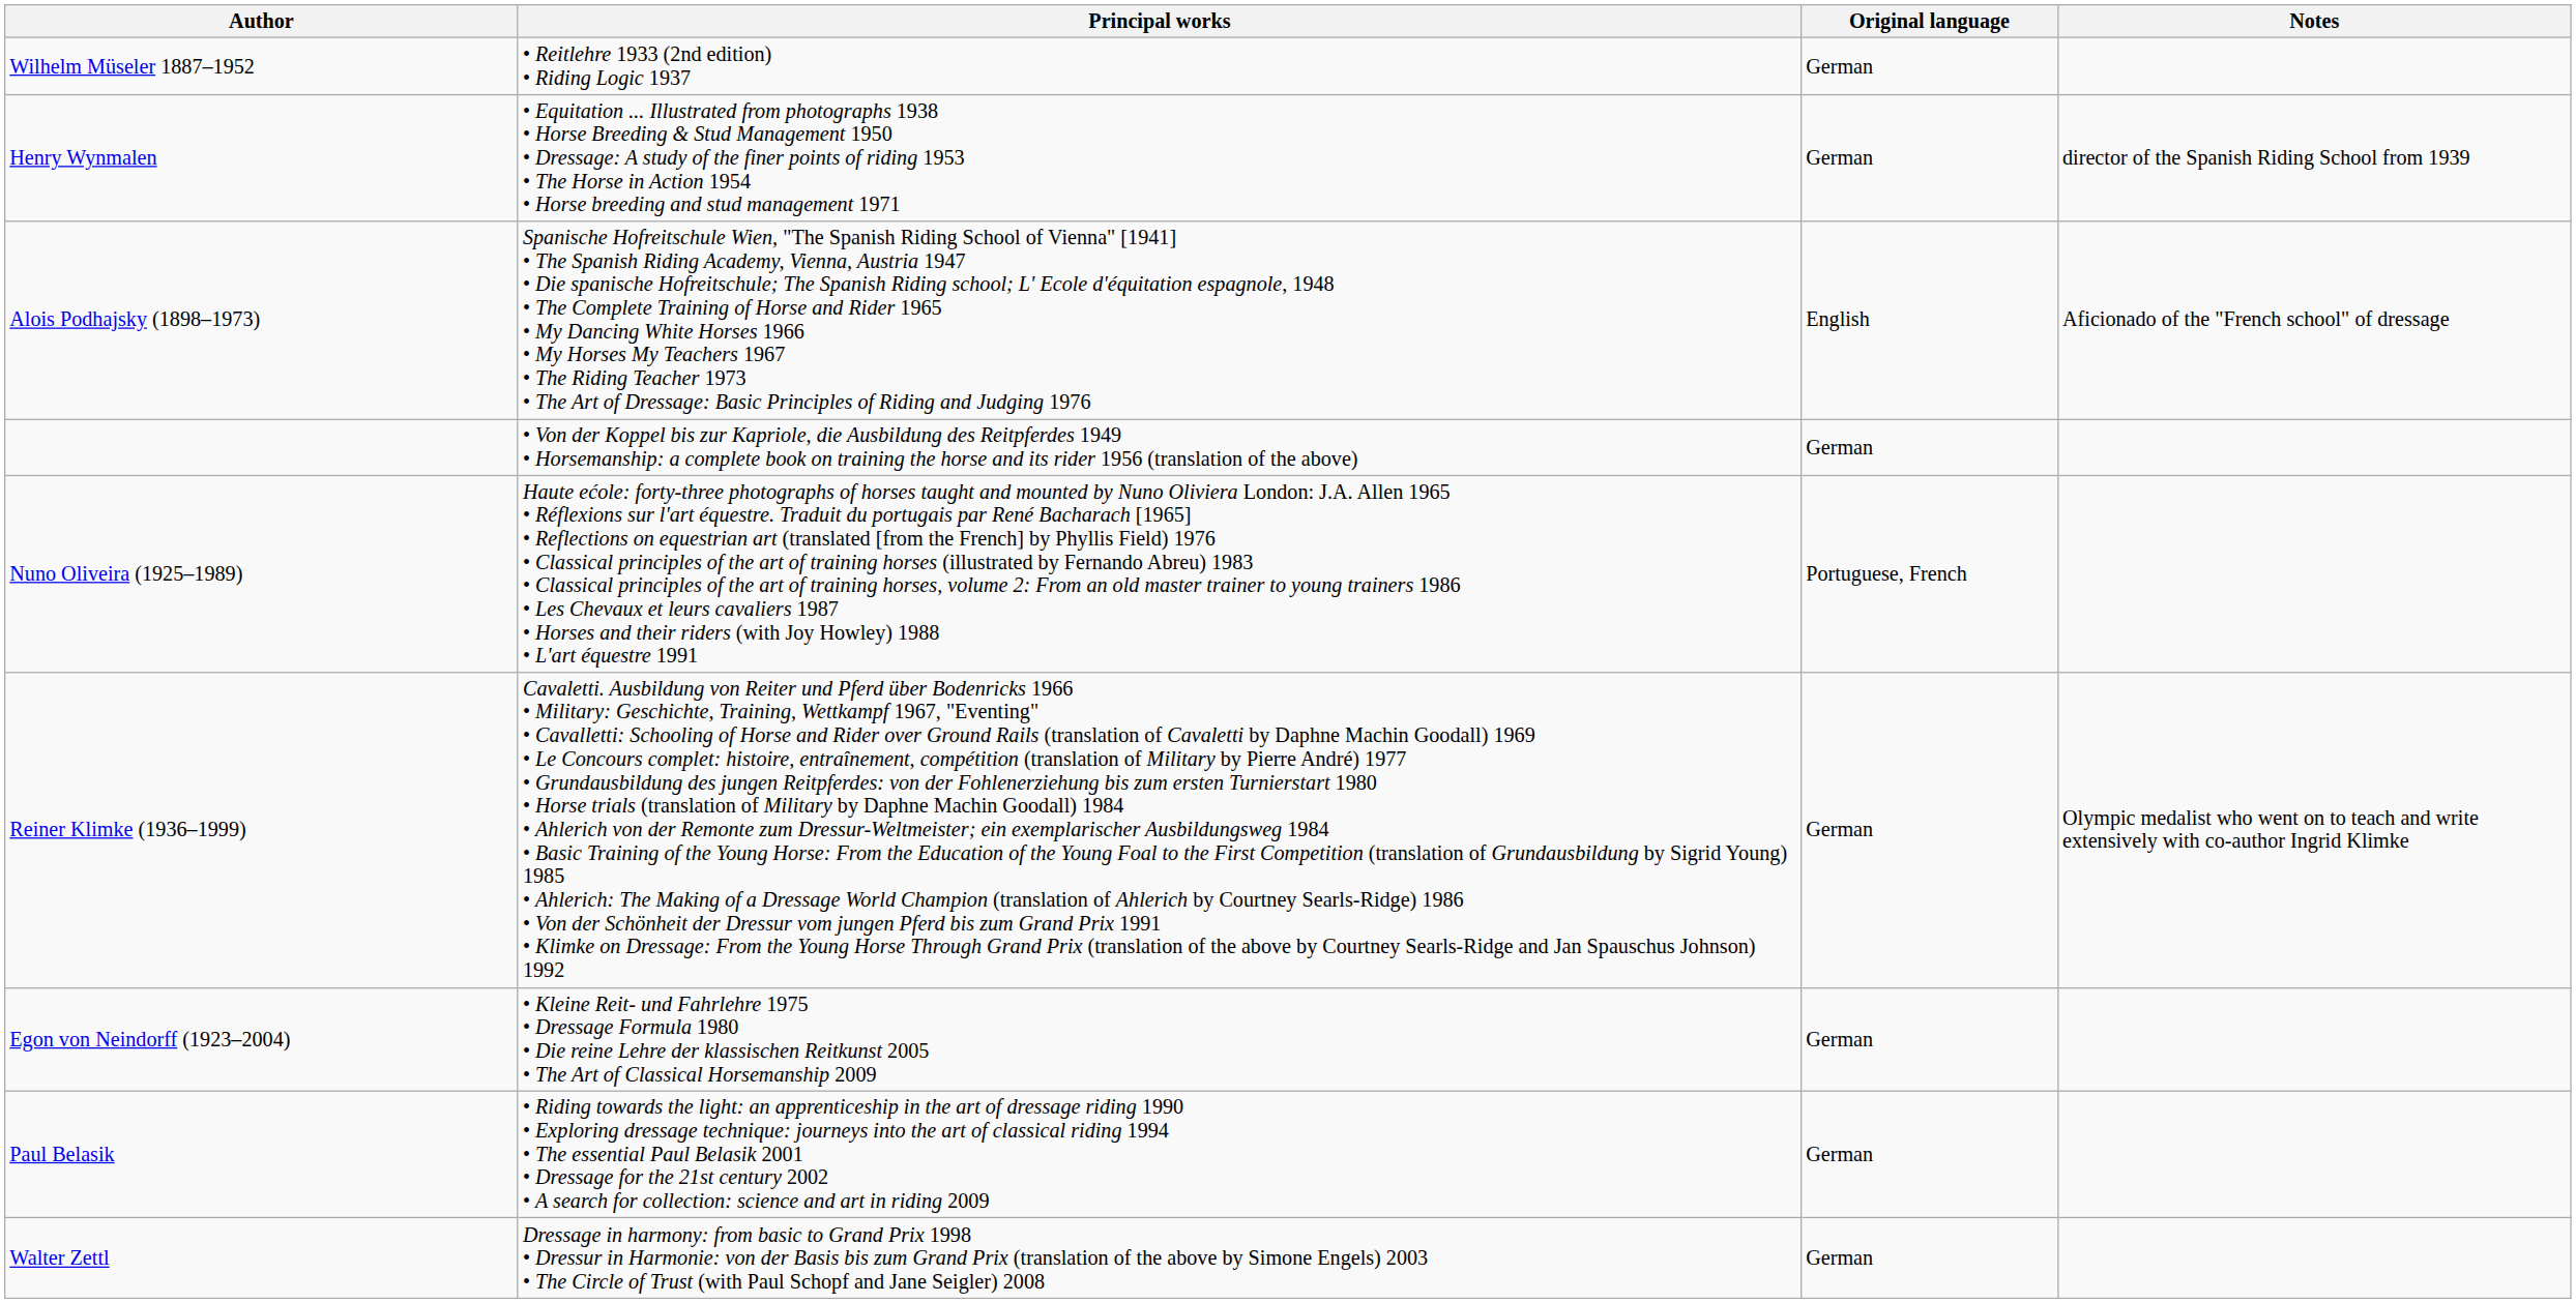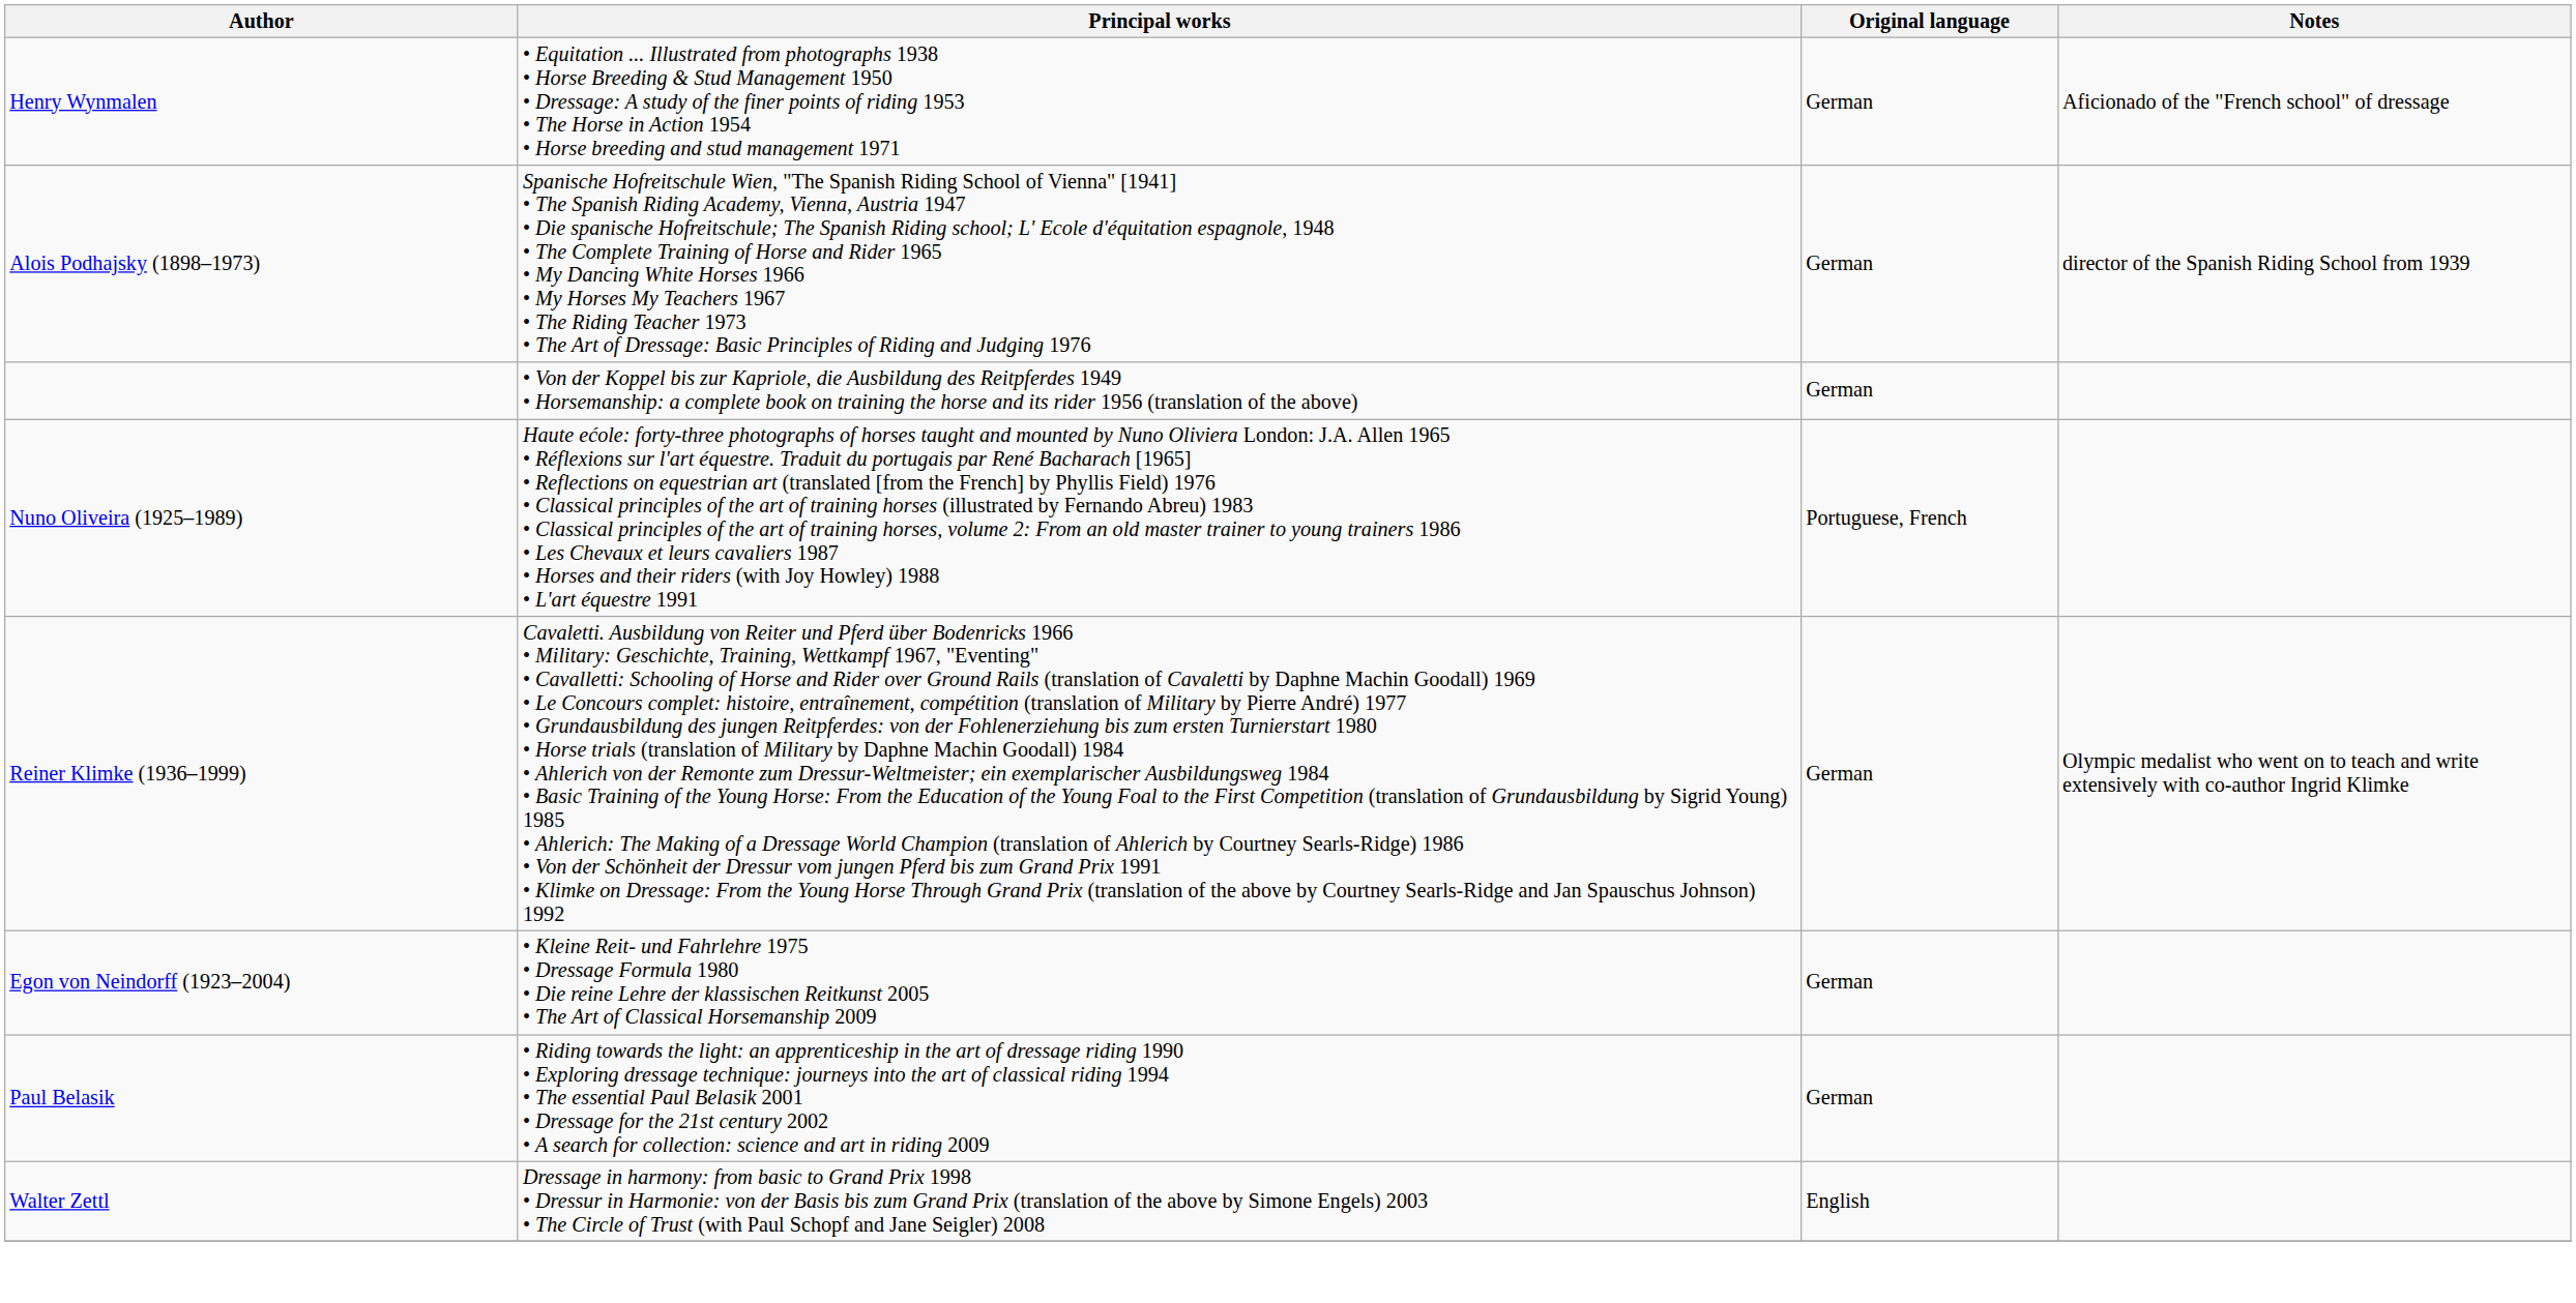- row: Wilhelm Müseler 1887–1952 | • Reitlehre 1933 (2nd edition) • Riding Logic 1937 | German
Henry Wynmalen | Notes: director of the Spanish Riding School from 1939 -> Aficionado of the "French school" of dressage
Alois Podhajsky (1898–1973) | Original language: English -> German
Alois Podhajsky (1898–1973) | Notes: Aficionado of the "French school" of dressage -> director of the Spanish Riding School from 1939
Walter Zettl | Original language: German -> English
